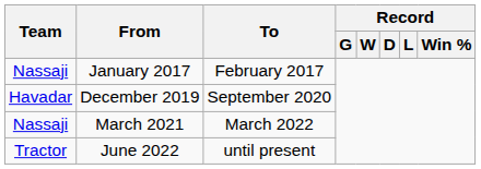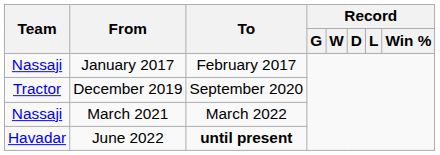December 2019 | Team: Havadar -> Tractor
June 2022 | Team: Tractor -> Havadar
June 2022 | To: normal -> bold
